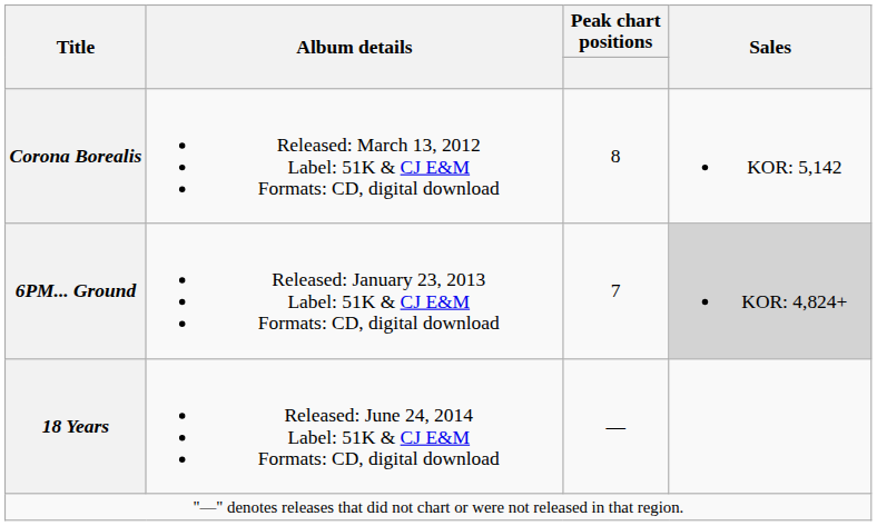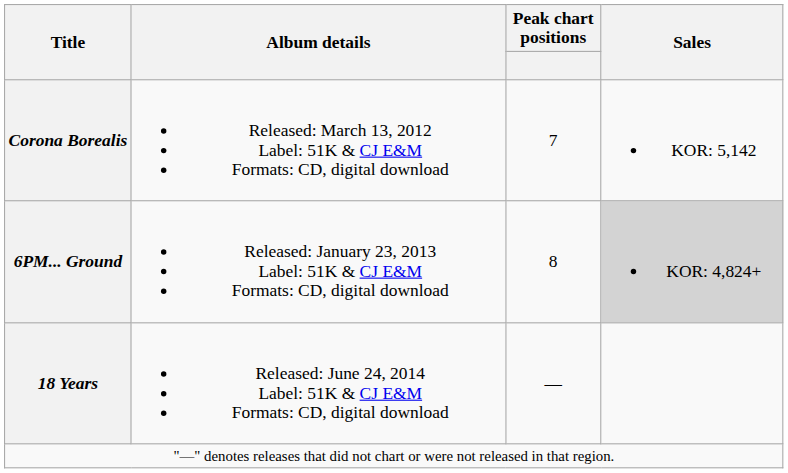Corona Borealis | Peak chart positions: 8 -> 7
6PM... Ground | Peak chart positions: 7 -> 8
